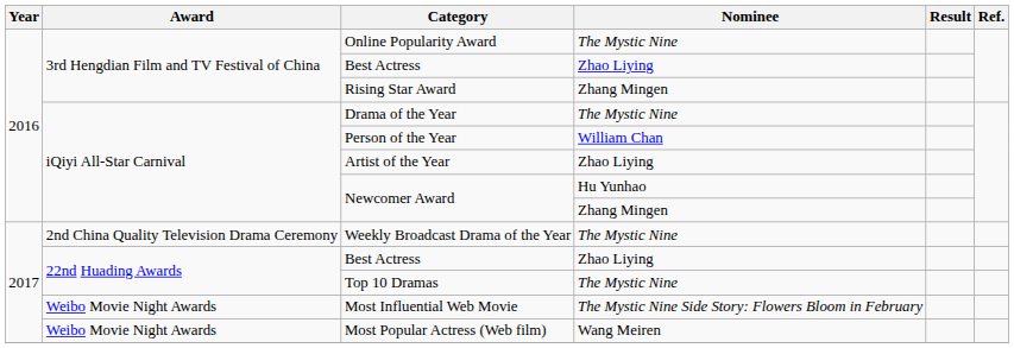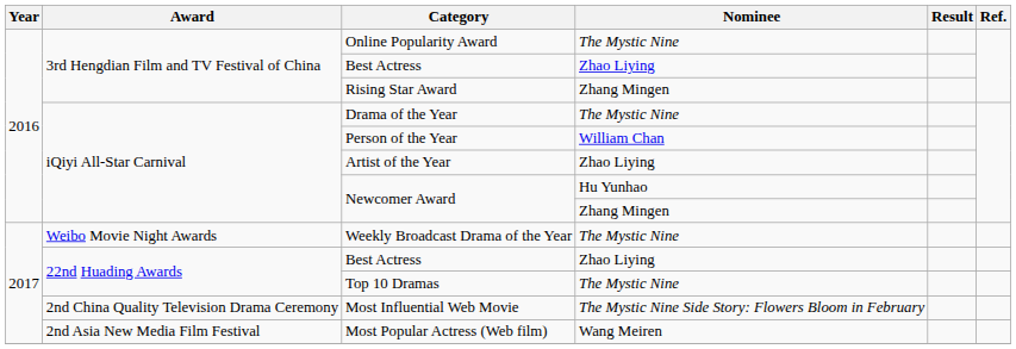Weekly Broadcast Drama of the Year | Award: 2nd China Quality Television Drama Ceremony -> Weibo Movie Night Awards
Most Influential Web Movie | Award: Weibo Movie Night Awards -> 2nd China Quality Television Drama Ceremony
Most Popular Actress (Web film) | Award: Weibo Movie Night Awards -> 2nd Asia New Media Film Festival
